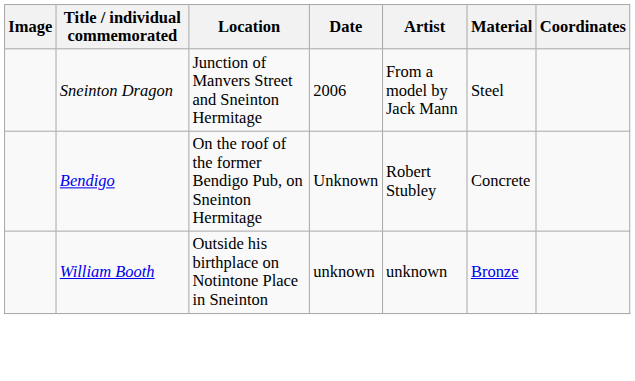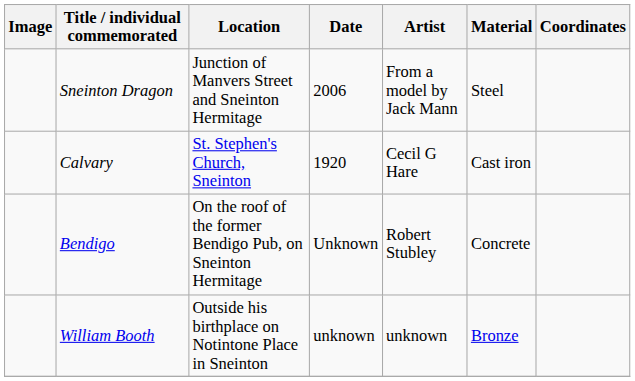+ row: Calvary | St. Stephen's Church, Sneinton | 1920 | Cecil G Hare | Cast iron
